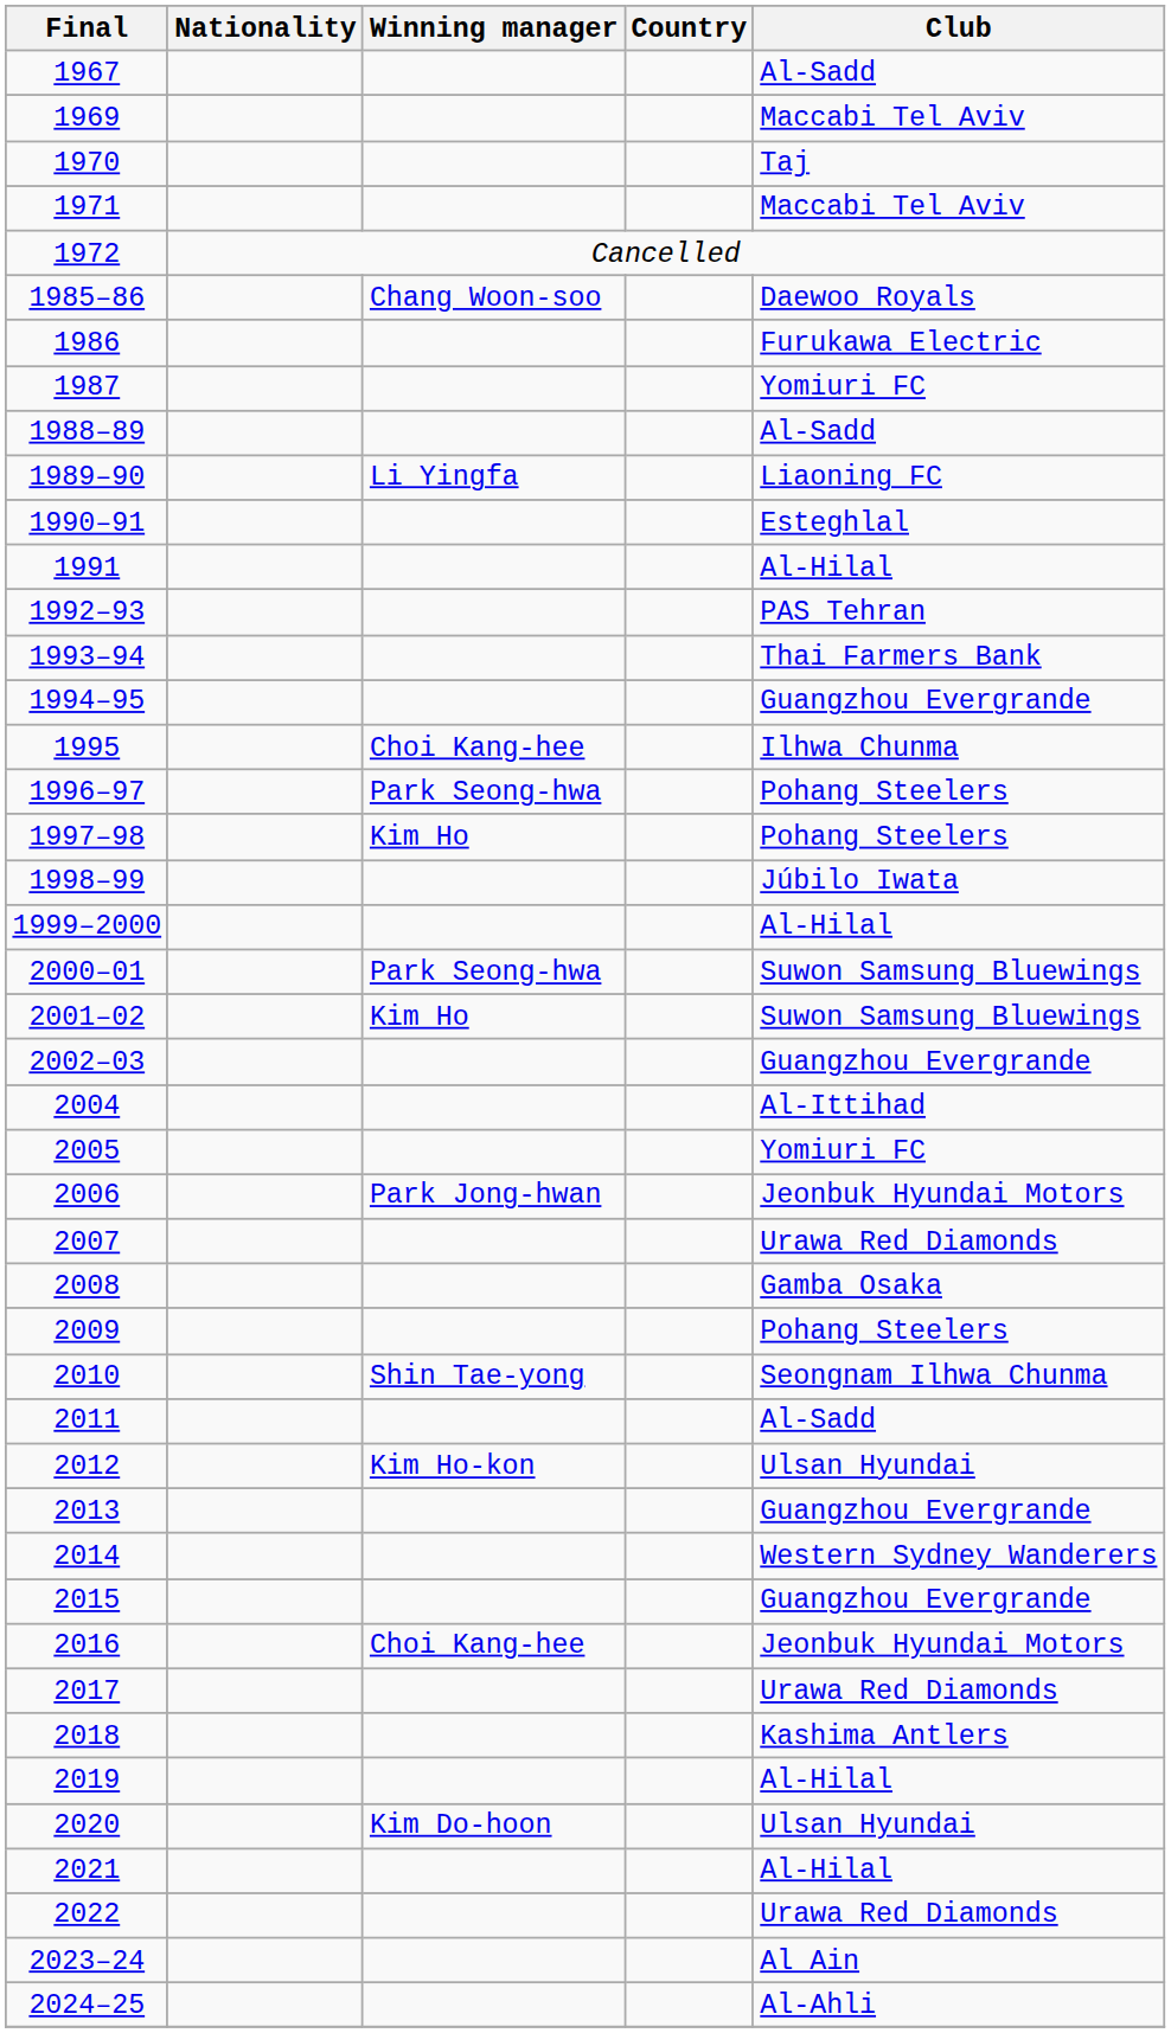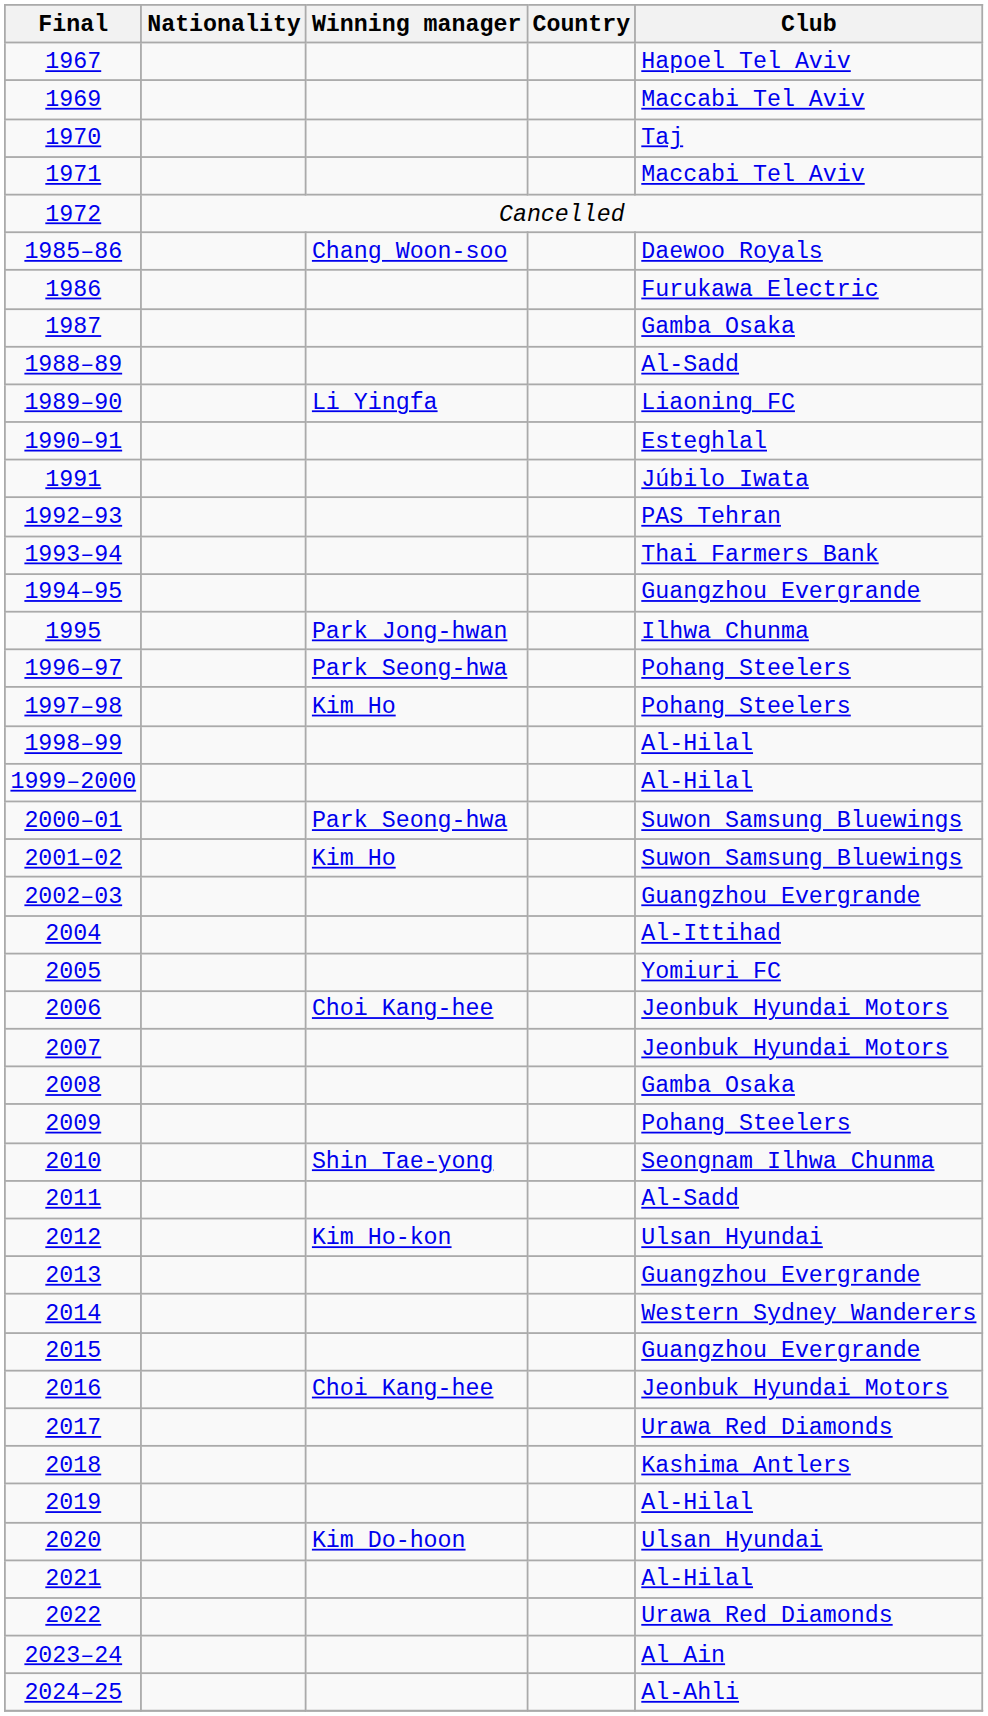1967 | Club: Al-Sadd -> Hapoel Tel Aviv
1987 | Club: Yomiuri FC -> Gamba Osaka
1991 | Club: Al-Hilal -> Júbilo Iwata
1995 | Winning manager: Choi Kang-hee -> Park Jong-hwan
1998–99 | Club: Júbilo Iwata -> Al-Hilal
2006 | Winning manager: Park Jong-hwan -> Choi Kang-hee
2007 | Club: Urawa Red Diamonds -> Jeonbuk Hyundai Motors
